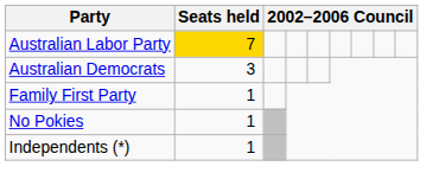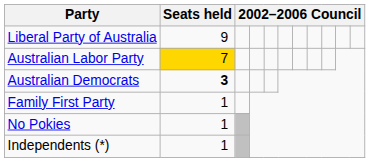+ row: Liberal Party of Australia | 9
Australian Democrats | Seats held: normal -> bold
